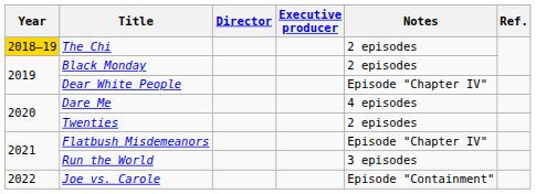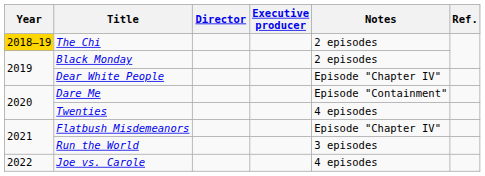Dare Me | Notes: 4 episodes -> Episode "Containment"
Twenties | Notes: 2 episodes -> 4 episodes
Joe vs. Carole | Notes: Episode "Containment" -> 4 episodes
